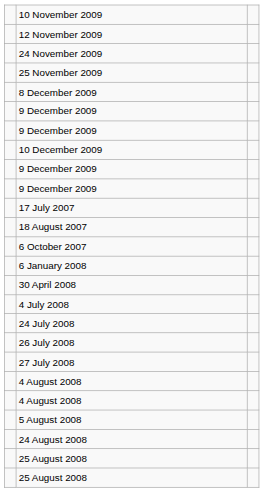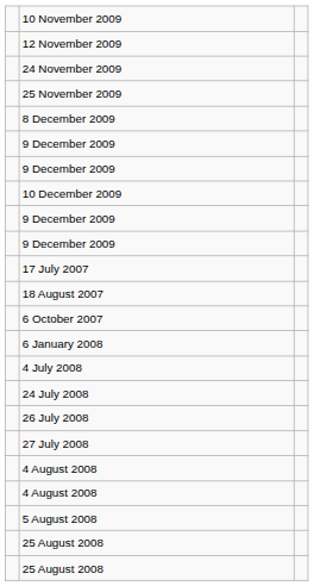- row: 30 April 2008
- row: 24 August 2008
